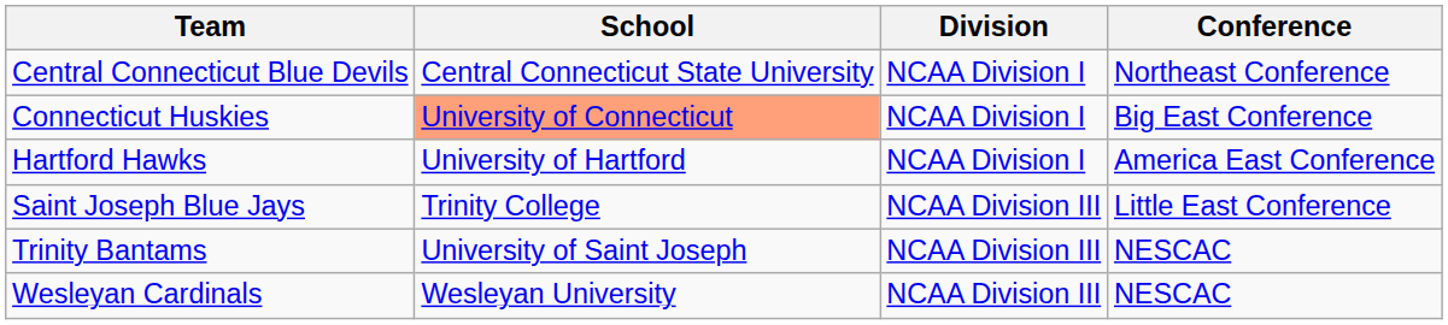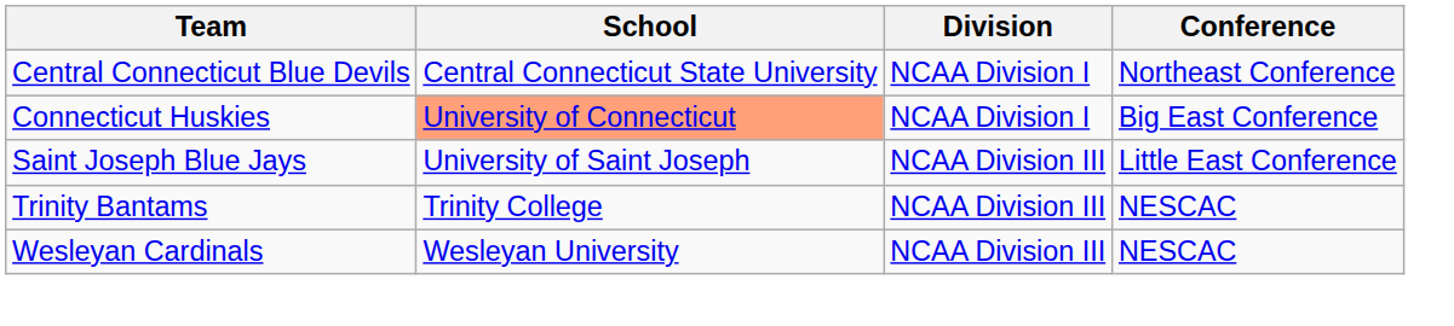- row: Hartford Hawks | University of Hartford | NCAA Division I | America East Conference
Saint Joseph Blue Jays | School: Trinity College -> University of Saint Joseph
Trinity Bantams | School: University of Saint Joseph -> Trinity College
